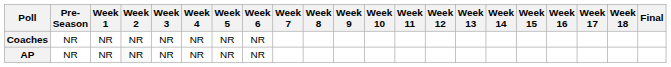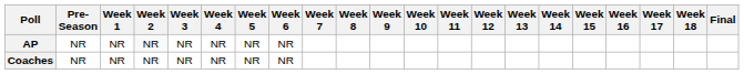rows swapped: AP <-> Coaches
